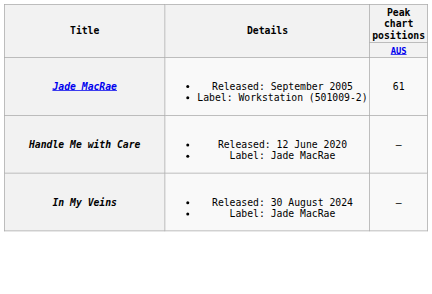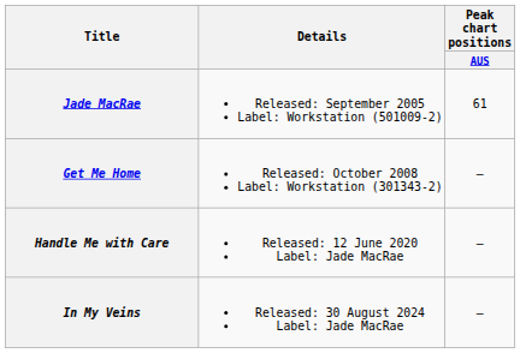+ row: Get Me Home | Released: October 2008 Label: Workstation (301343-2) | —
